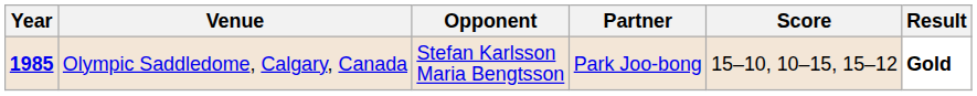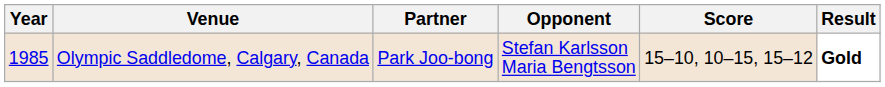columns swapped: Partner <-> Opponent
Olympic Saddledome, Calgary, Canada | Year: bold -> normal
